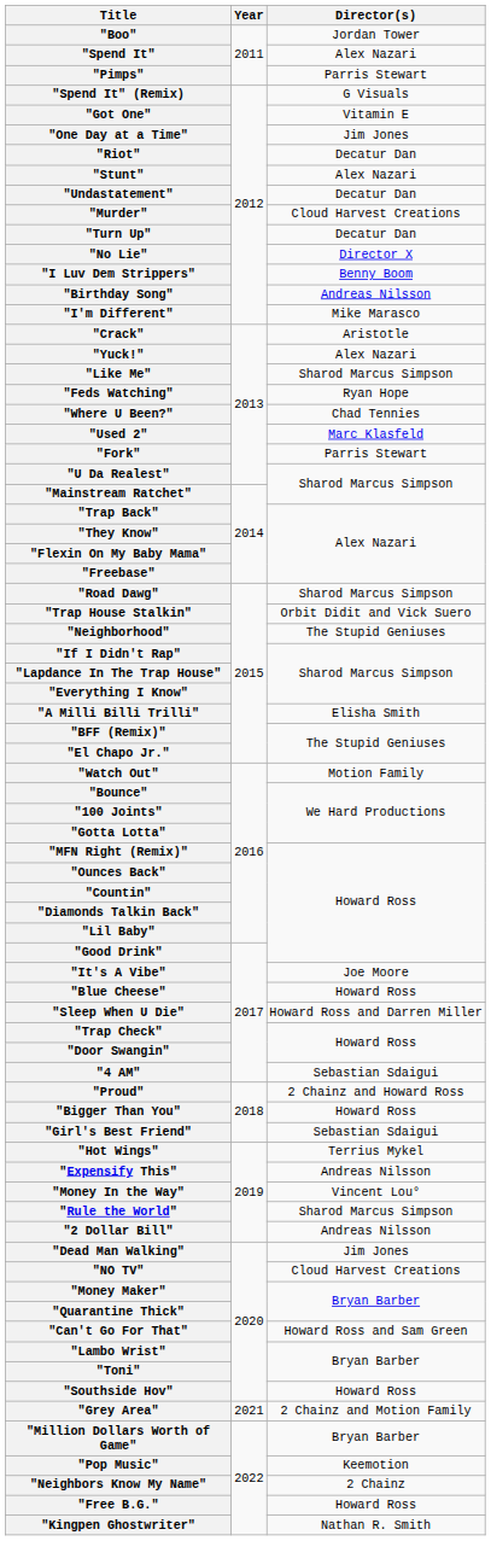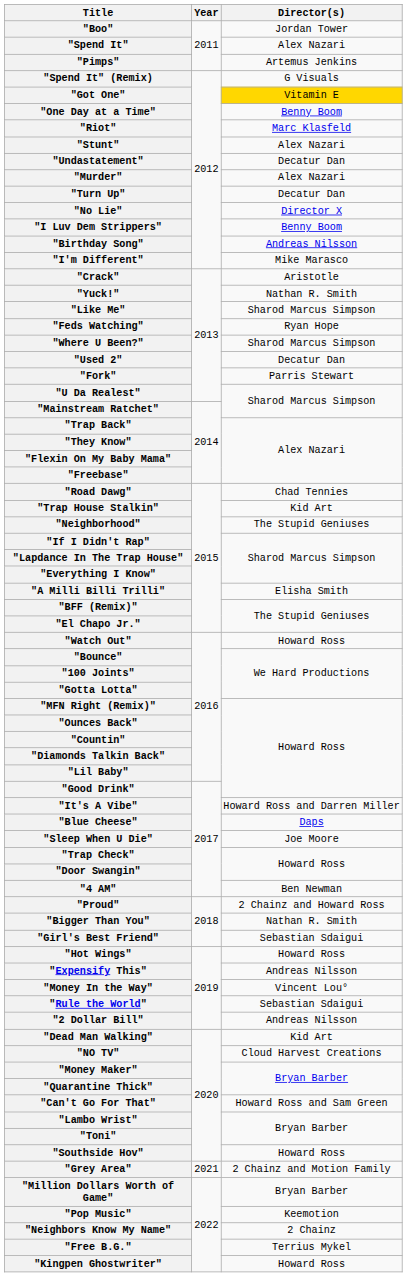"Pimps" | Director(s): Parris Stewart -> Artemus Jenkins
"Got One" | Director(s): no background -> gold background
"One Day at a Time" | Director(s): Jim Jones -> Benny Boom
"Riot" | Director(s): Decatur Dan -> Marc Klasfeld
"Murder" | Director(s): Cloud Harvest Creations -> Alex Nazari
"Yuck!" | Director(s): Alex Nazari -> Nathan R. Smith
"Where U Been?" | Director(s): Chad Tennies -> Sharod Marcus Simpson
"Used 2" | Director(s): Marc Klasfeld -> Decatur Dan
"Road Dawg" | Director(s): Sharod Marcus Simpson -> Chad Tennies
"Trap House Stalkin" | Director(s): Orbit Didit and Vick Suero -> Kid Art
"Watch Out" | Director(s): Motion Family -> Howard Ross
"It's A Vibe" | Director(s): Joe Moore -> Howard Ross and Darren Miller
"Blue Cheese" | Director(s): Howard Ross -> Daps
"Sleep When U Die" | Director(s): Howard Ross and Darren Miller -> Joe Moore
"4 AM" | Director(s): Sebastian Sdaigui -> Ben Newman
"Bigger Than You" | Director(s): Howard Ross -> Nathan R. Smith
"Hot Wings" | Director(s): Terrius Mykel -> Howard Ross
"Rule the World" | Director(s): Sharod Marcus Simpson -> Sebastian Sdaigui
"Dead Man Walking" | Director(s): Jim Jones -> Kid Art
"Free B.G." | Director(s): Howard Ross -> Terrius Mykel
"Kingpen Ghostwriter" | Director(s): Nathan R. Smith -> Howard Ross
